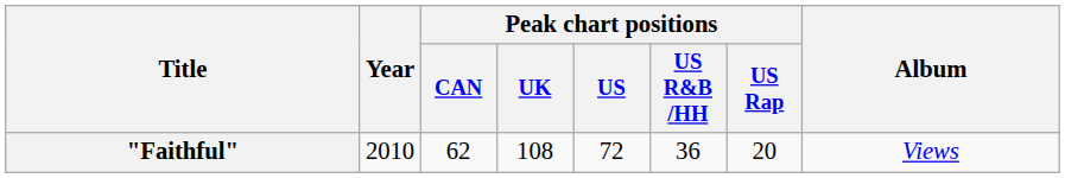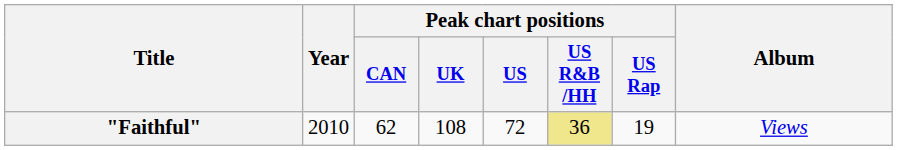"Faithful" | Peak chart positions / US R&B /HH: no background -> khaki background
"Faithful" | Peak chart positions / US Rap: 20 -> 19
